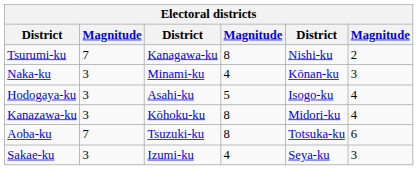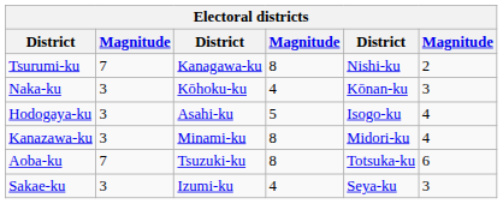Naka-ku | column 3: Minami-ku -> Kōhoku-ku
Kanazawa-ku | column 3: Kōhoku-ku -> Minami-ku
